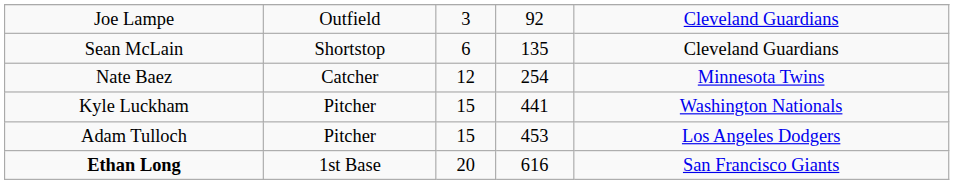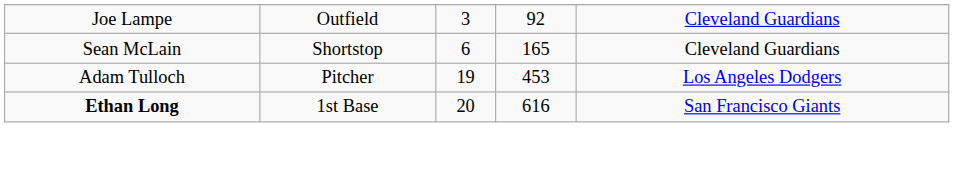Sean McLain | column 4: 135 -> 165
- row: Nate Baez | Catcher | 12 | 254 | Minnesota Twins
- row: Kyle Luckham | Pitcher | 15 | 441 | Washington Nationals
Adam Tulloch | column 3: 15 -> 19
